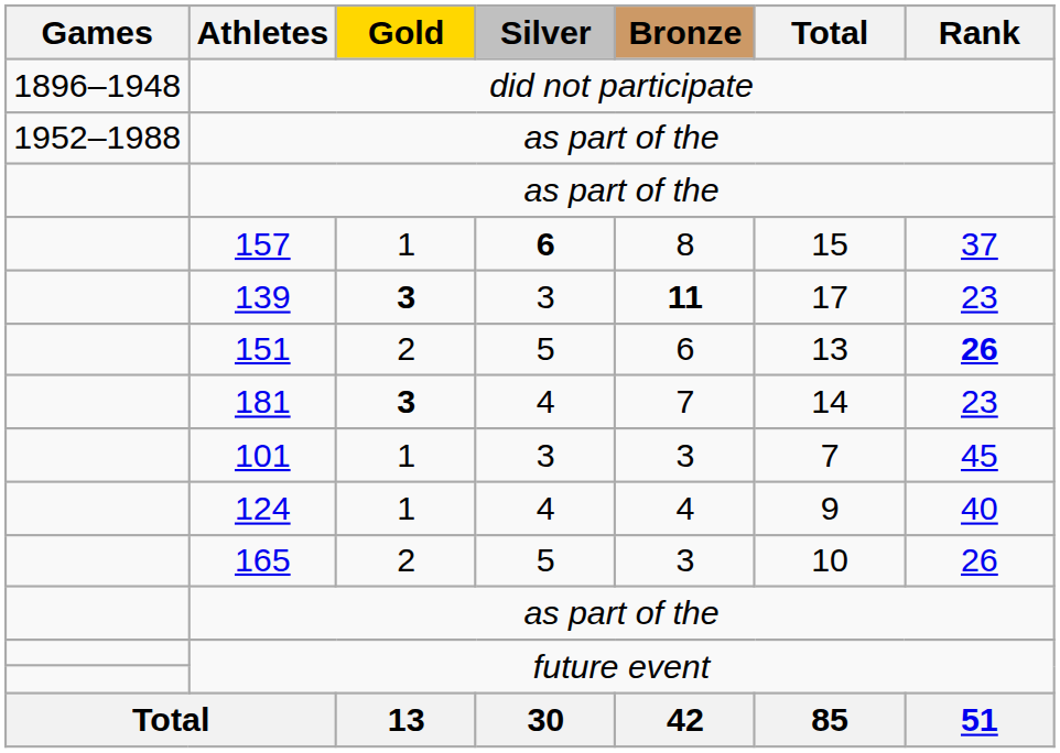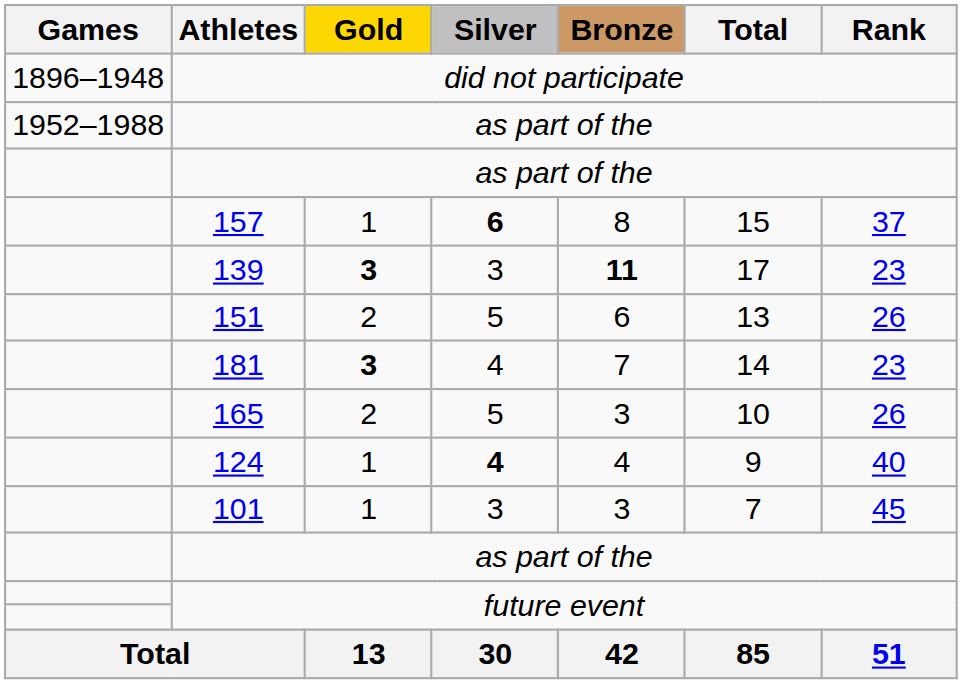151 | Rank: bold -> normal
rows swapped: 165 <-> 101
124 | Silver: normal -> bold
